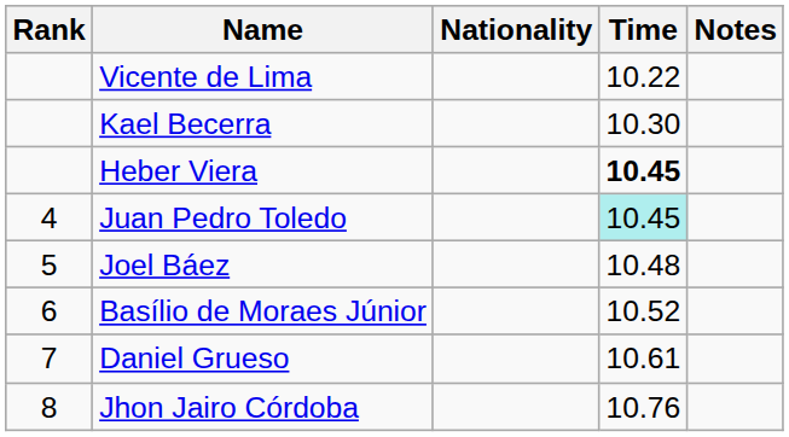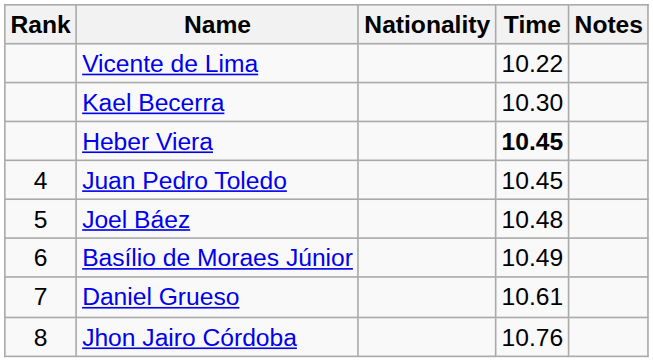Juan Pedro Toledo | Time: paleturquoise background -> no background
Basílio de Moraes Júnior | Time: 10.52 -> 10.49
